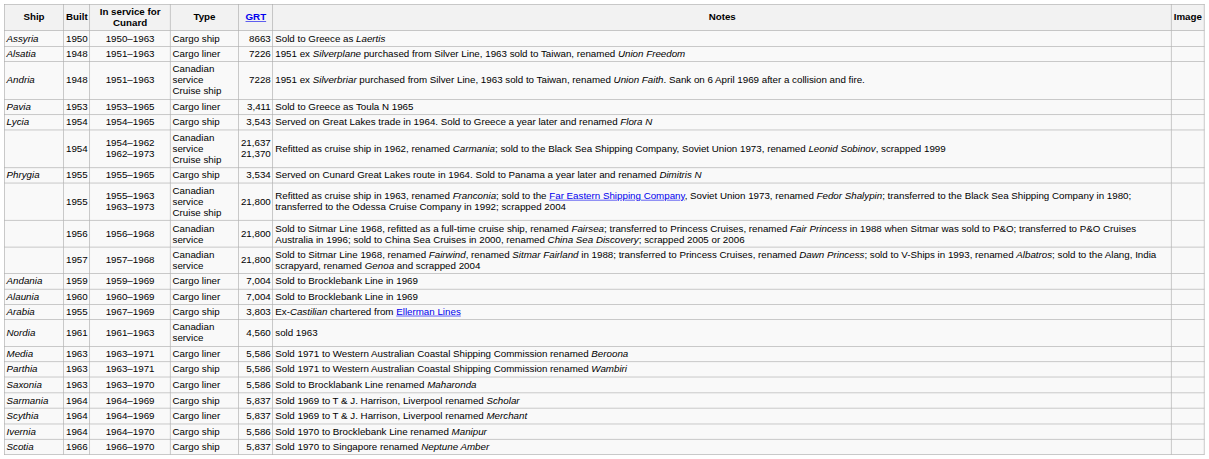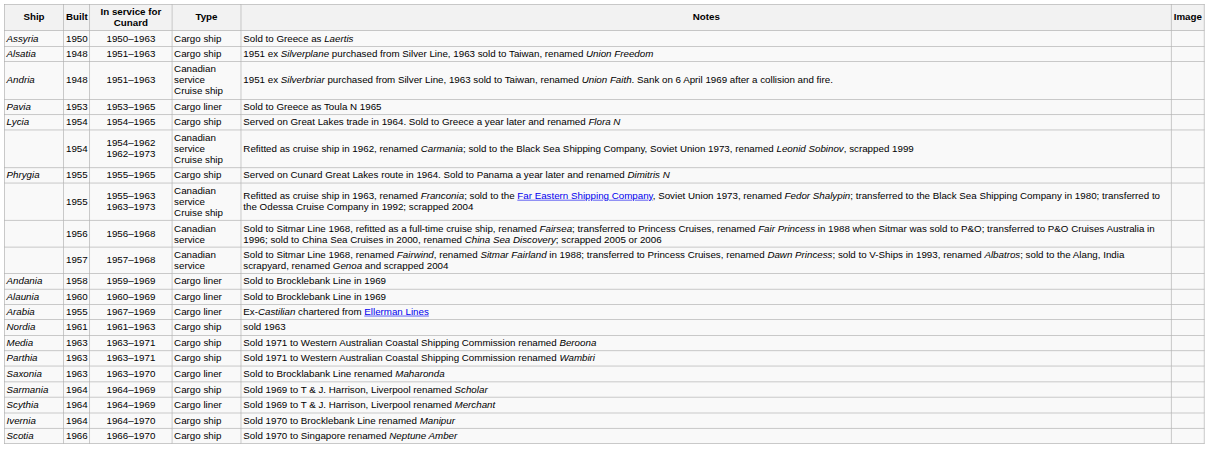- column: GRT | 8663 | 7226 | 7228 | 3,411 | 3,543 | 21,637 21,370 | 3,534 | 21,800 | 21,800 | 21,800 | 7,004 | 7,004 | 3,803 | 4,560 | 5,586 | 5,586 | 5,586 | 5,837 | 5,837 | 5,586 | 5,837
Alsatia | Type: Cargo liner -> Cargo ship
Andania | Built: 1959 -> 1958
Arabia | Type: Cargo ship -> Cargo liner
Nordia | Type: Canadian service -> Cargo ship
Media | Type: Cargo liner -> Cargo ship
